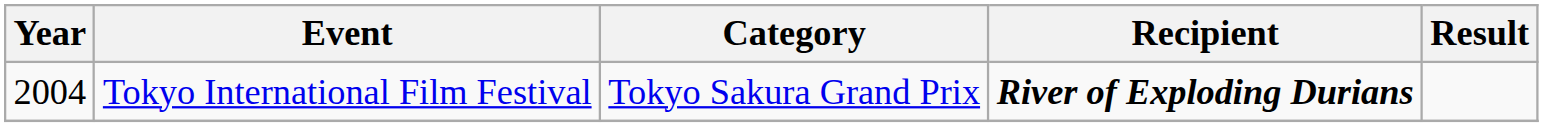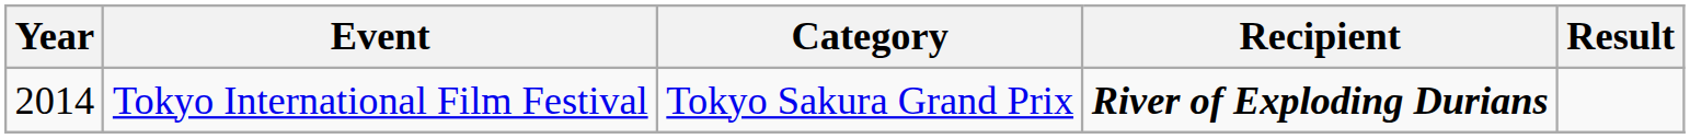Tokyo International Film Festival | Year: 2004 -> 2014
